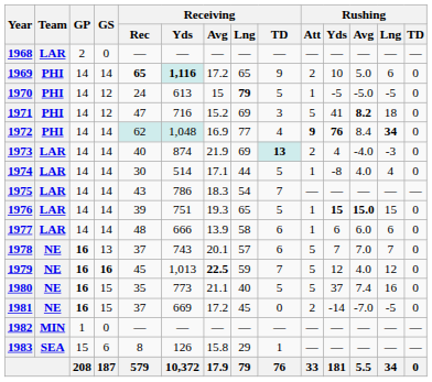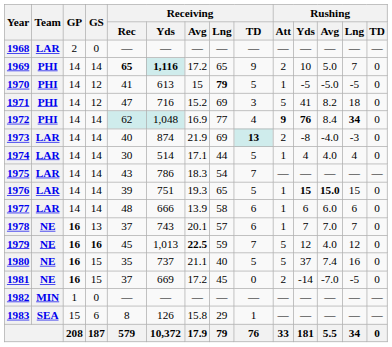1969 | Rushing / Lng: 6 -> 7
1970 | Receiving / Rec: 24 -> 41
1971 | Rushing / Avg: bold -> normal
1973 | Rushing / Yds: 4 -> -8
1974 | Rushing / Yds: -8 -> 4
1978 | Rushing / Att: 5 -> 1
1980 | Receiving / Yds: 773 -> 737
